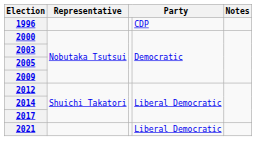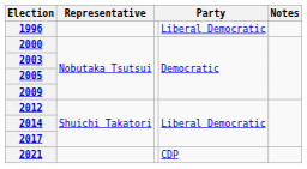1996 | column 4: CDP -> Liberal Democratic
2021 | column 4: Liberal Democratic -> CDP
